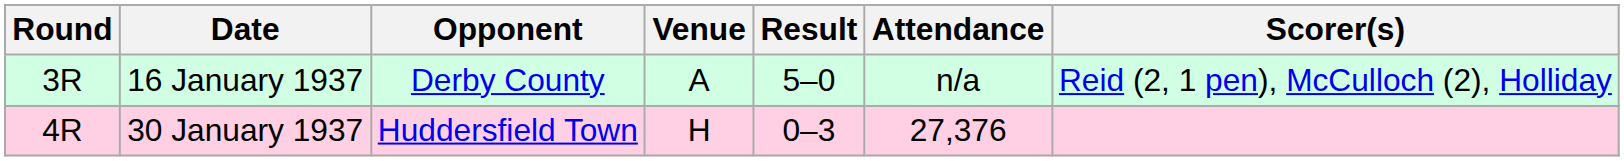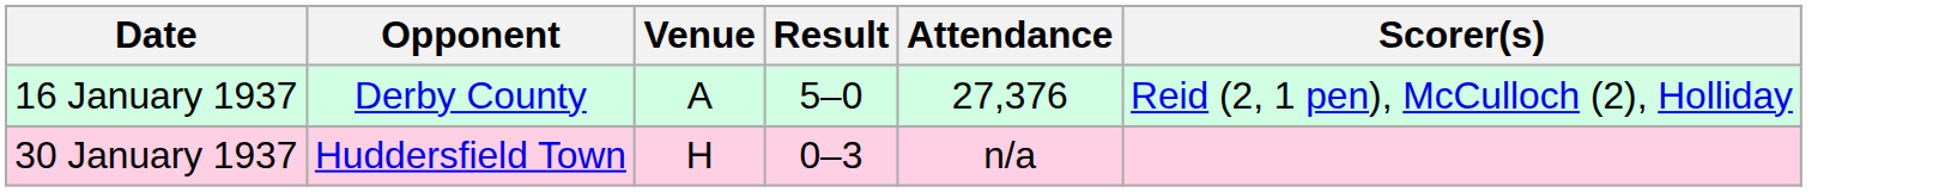- column: Round | 3R | 4R
16 January 1937 | Attendance: n/a -> 27,376
30 January 1937 | Attendance: 27,376 -> n/a
